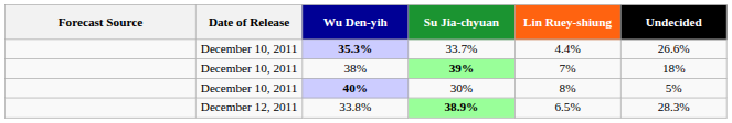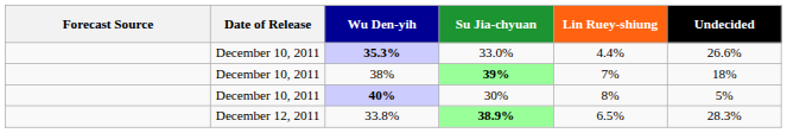35.3% | Su Jia-chyuan: 33.7% -> 33.0%
